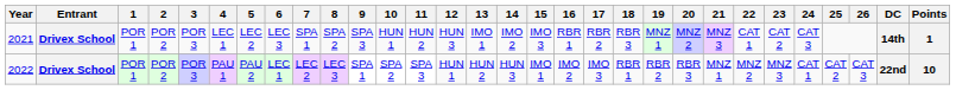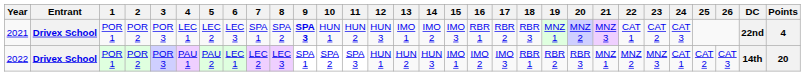2021 | 9: normal -> bold
2021 | DC: 14th -> 22nd
2021 | Points: 1 -> 4
2022 | DC: 22nd -> 14th
2022 | Points: 10 -> 20
